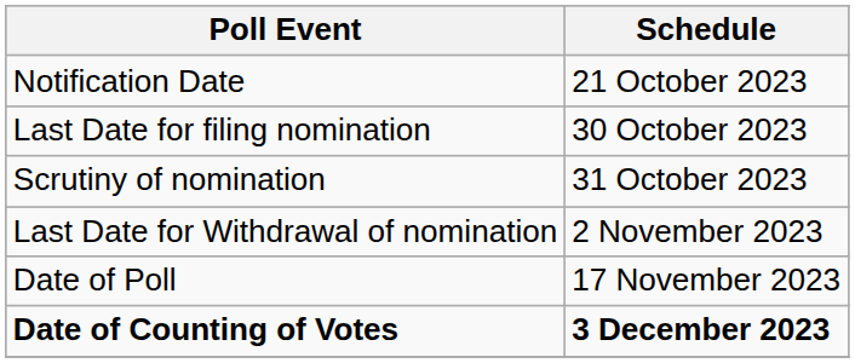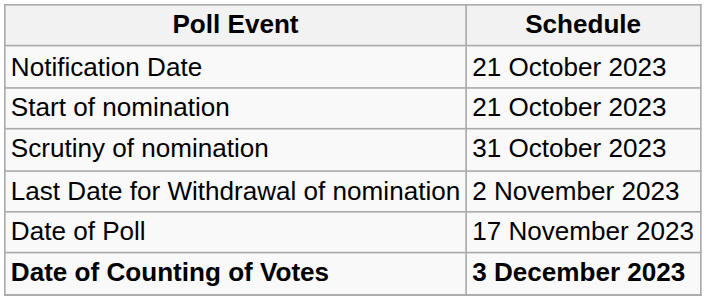+ row: Start of nomination | 21 October 2023
- row: Last Date for filing nomination | 30 October 2023
